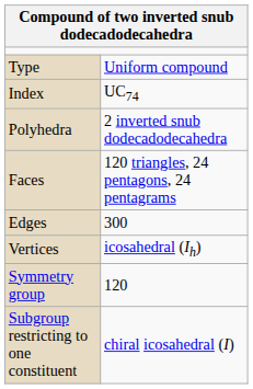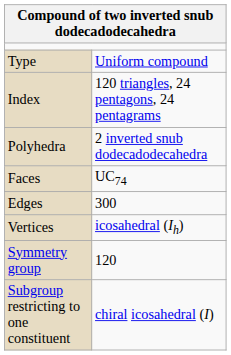Index | column 2: UC74 -> 120 triangles, 24 pentagons, 24 pentagrams
Faces | column 2: 120 triangles, 24 pentagons, 24 pentagrams -> UC74
